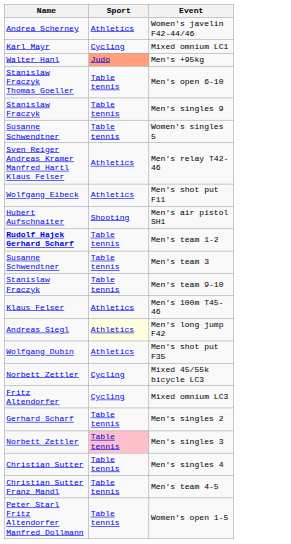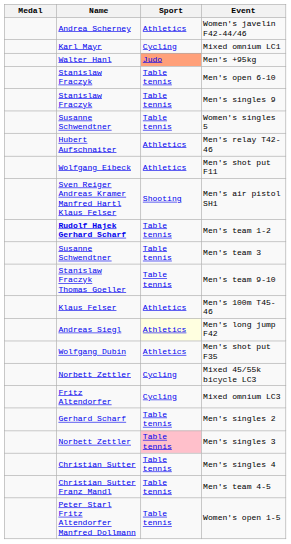+ column: Medal
Men's open 6-10 | Name: Stanislaw Fraczyk Thomas Goeller -> Stanislaw Fraczyk
Men's relay T42-46 | Name: Sven Reiger Andreas Kramer Manfred Hartl Klaus Felser -> Hubert Aufschnaiter
Men's air pistol SH1 | Name: Hubert Aufschnaiter -> Sven Reiger Andreas Kramer Manfred Hartl Klaus Felser
Men's team 9-10 | Name: Stanislaw Fraczyk -> Stanislaw Fraczyk Thomas Goeller
